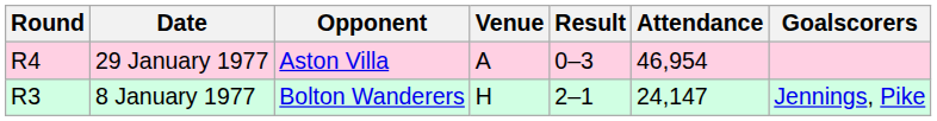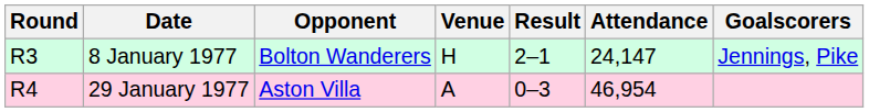rows swapped: 8 January 1977 <-> 29 January 1977
